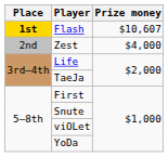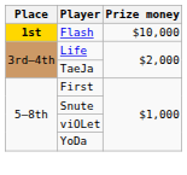Flash | Prize money: $10,607 -> $10,000
- row: 2nd | Zest | $4,000
